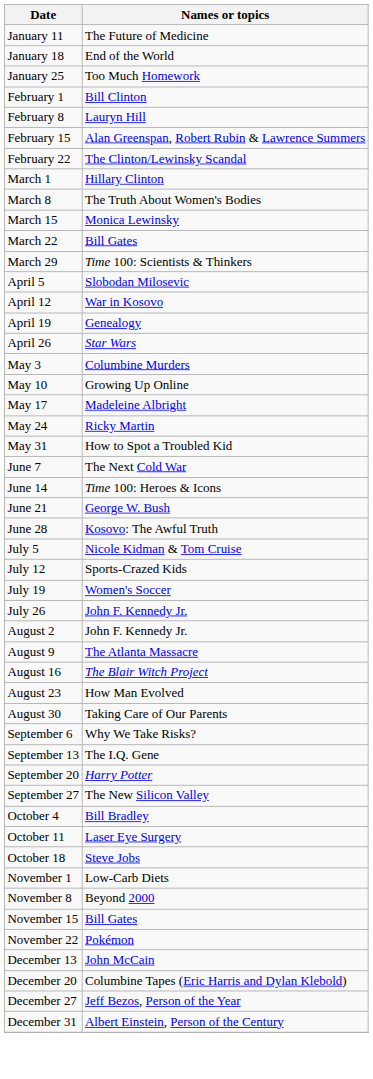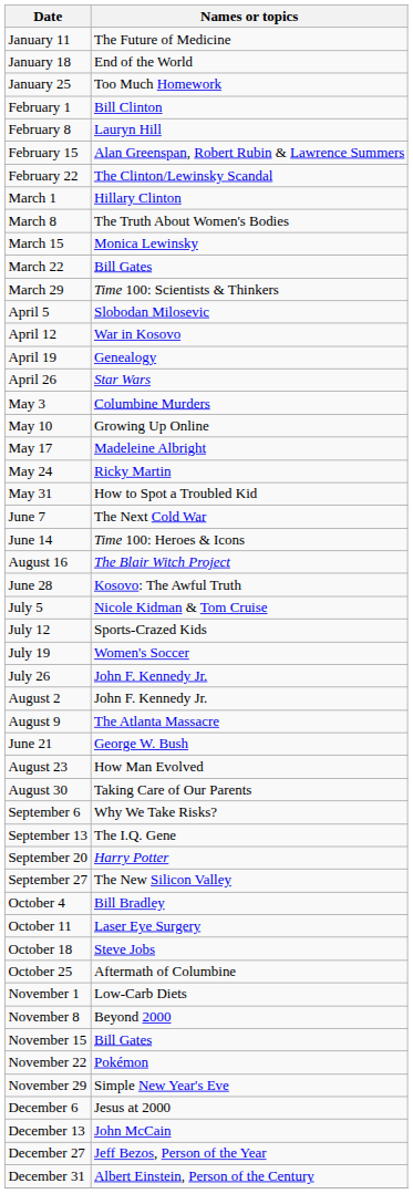rows swapped: June 21 <-> August 16
+ row: October 25 | Aftermath of Columbine
+ row: November 29 | Simple New Year's Eve
+ row: December 6 | Jesus at 2000
- row: December 20 | Columbine Tapes (Eric Harris and Dylan Klebold)
